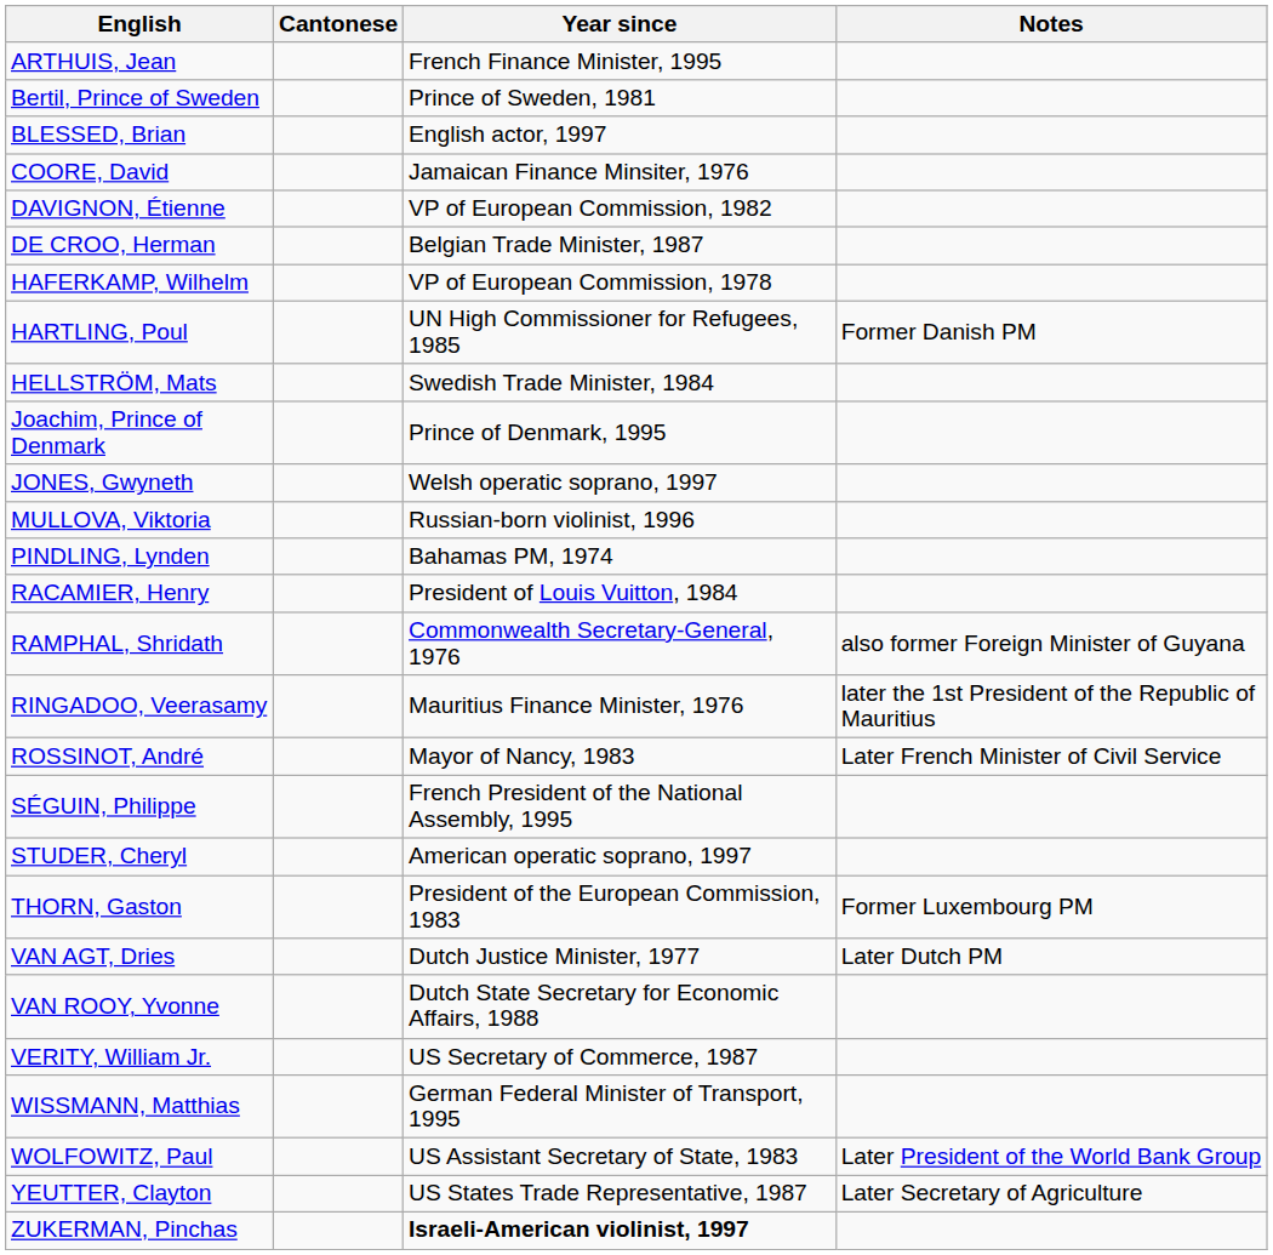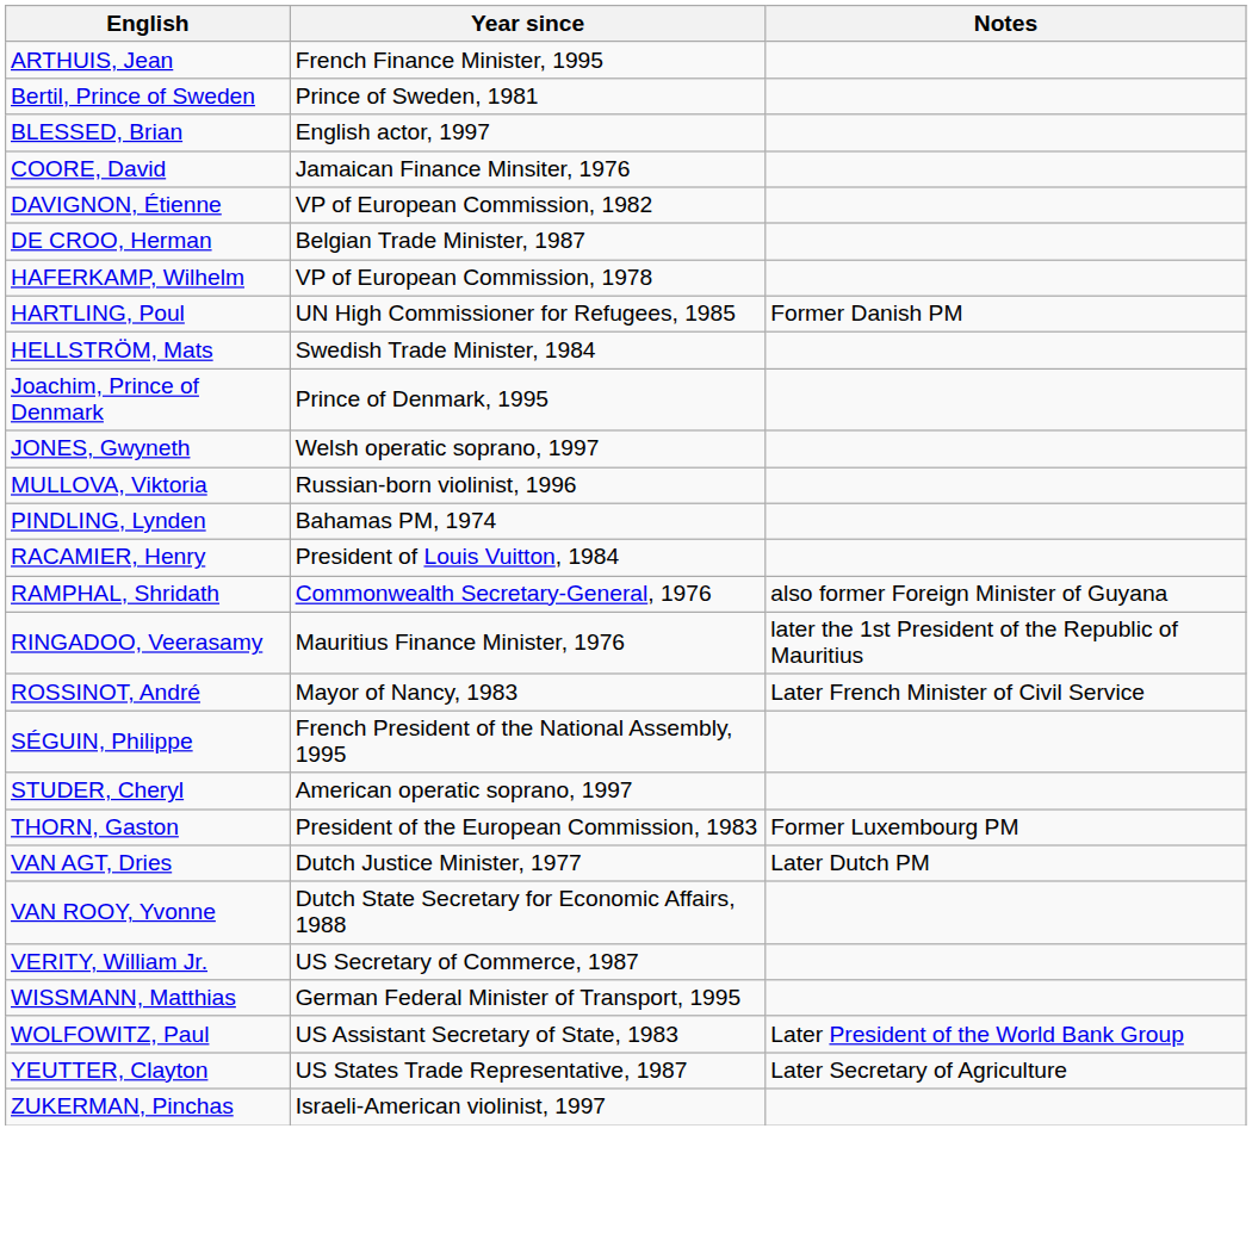- column: Cantonese
ZUKERMAN, Pinchas | Year since: bold -> normal
